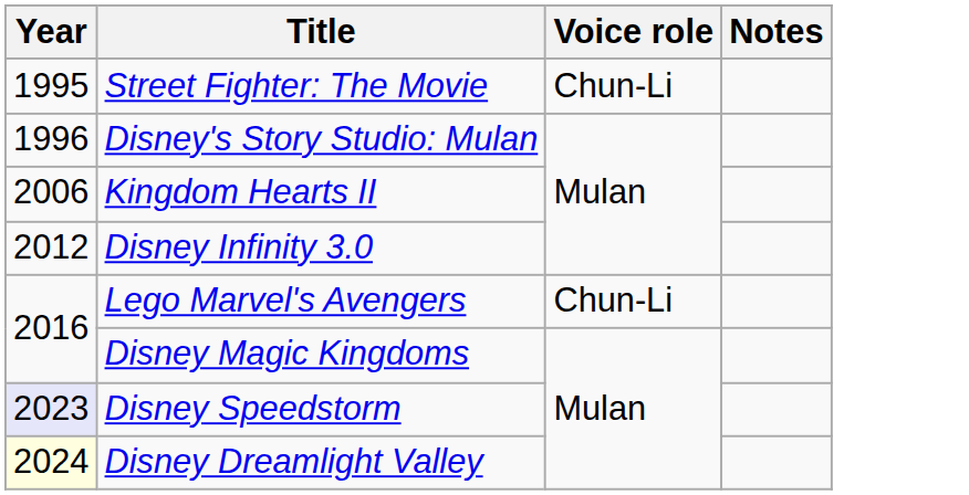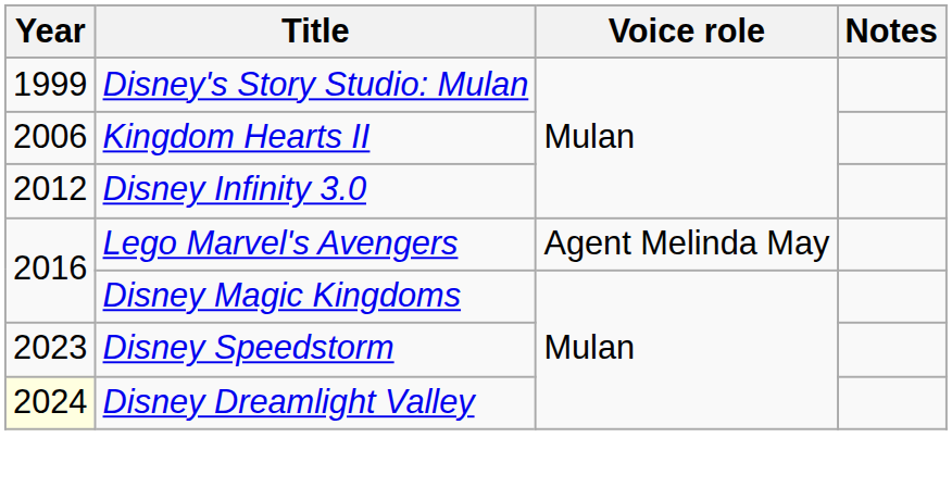- row: 1995 | Street Fighter: The Movie | Chun-Li
Disney's Story Studio: Mulan | Year: 1996 -> 1999
Lego Marvel's Avengers | Voice role: Chun-Li -> Agent Melinda May
Disney Speedstorm | Year: lavender background -> no background
